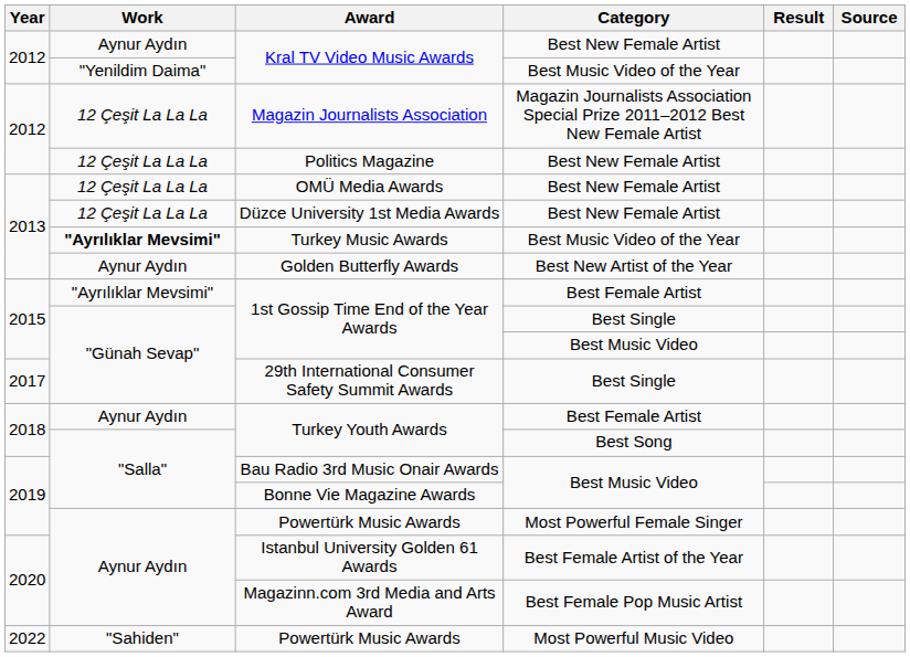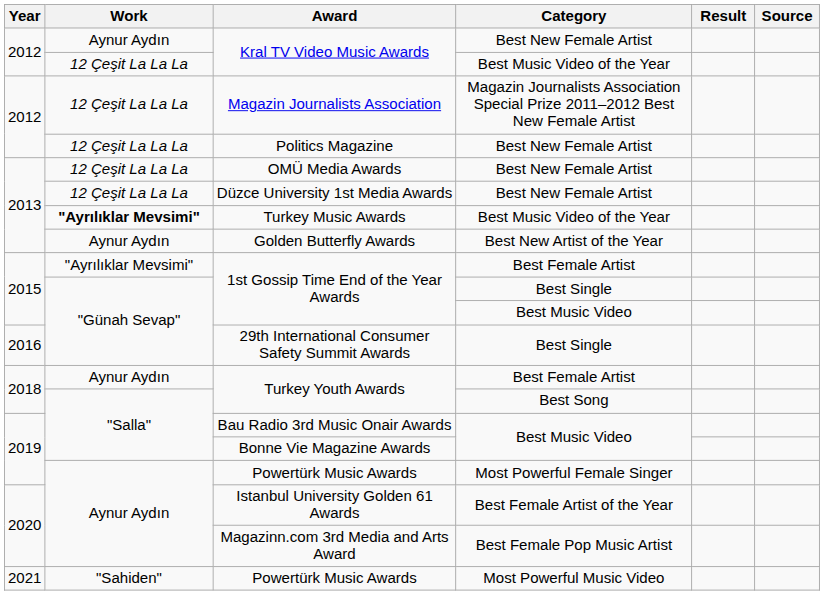Kral TV Video Music Awards / Best Music Video of the Year | Work: "Yenildim Daima" -> 12 Çeşit La La La
29th International Consumer Safety Summit Awards | Year: 2017 -> 2016
Powertürk Music Awards / Most Powerful Music Video | Year: 2022 -> 2021
